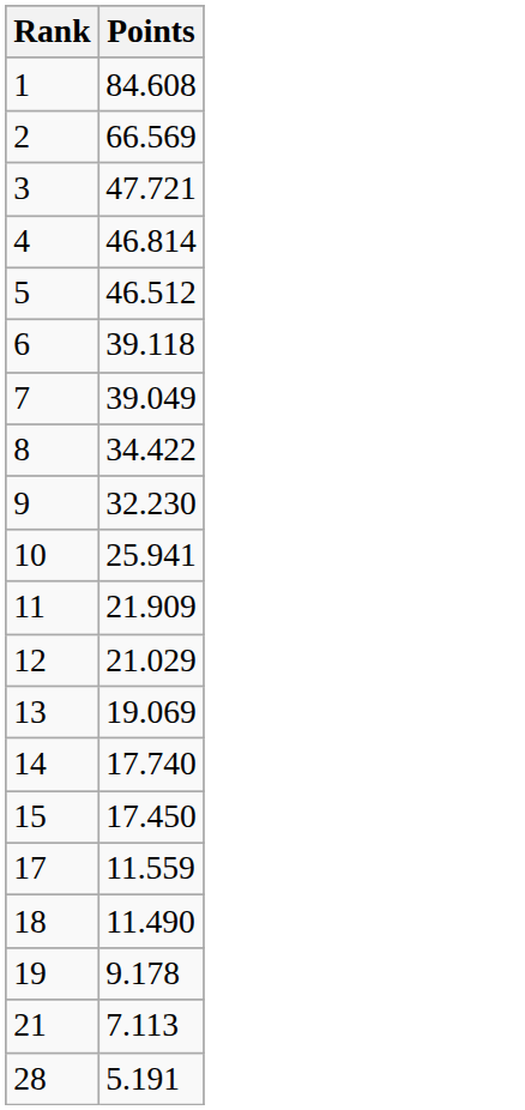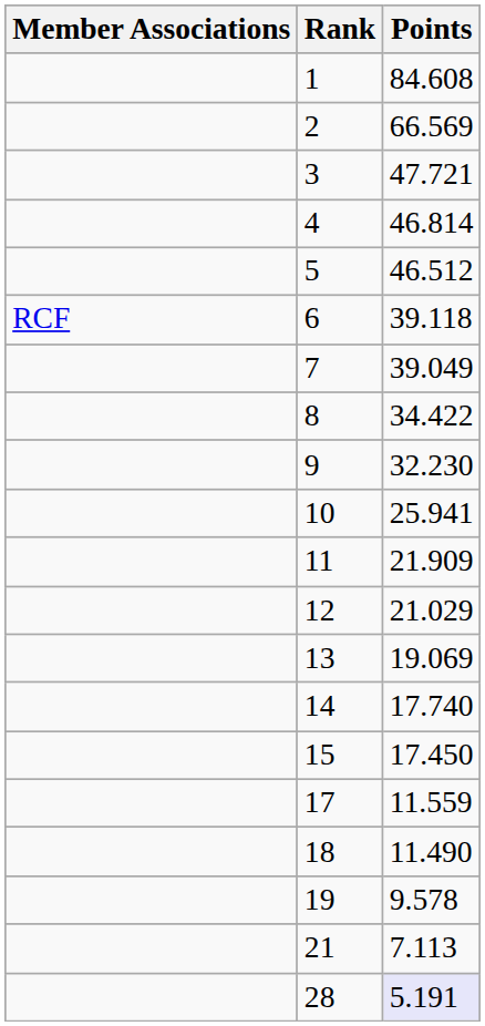+ column: Member Associations | RCF
19 | Points: 9.178 -> 9.578
28 | Points: no background -> lavender background
